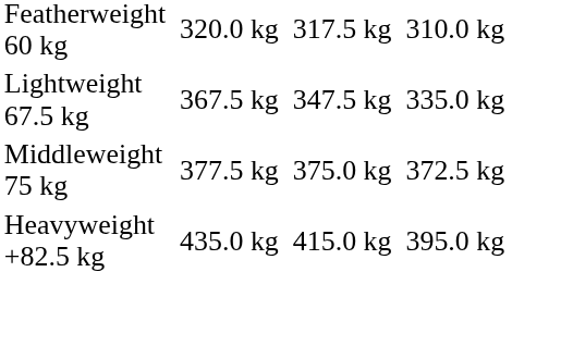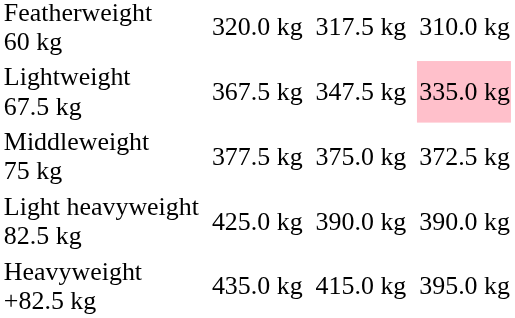Lightweight 67.5 kg | column 7: no background -> pink background
+ row: Light heavyweight 82.5 kg | 425.0 kg | 390.0 kg | 390.0 kg
